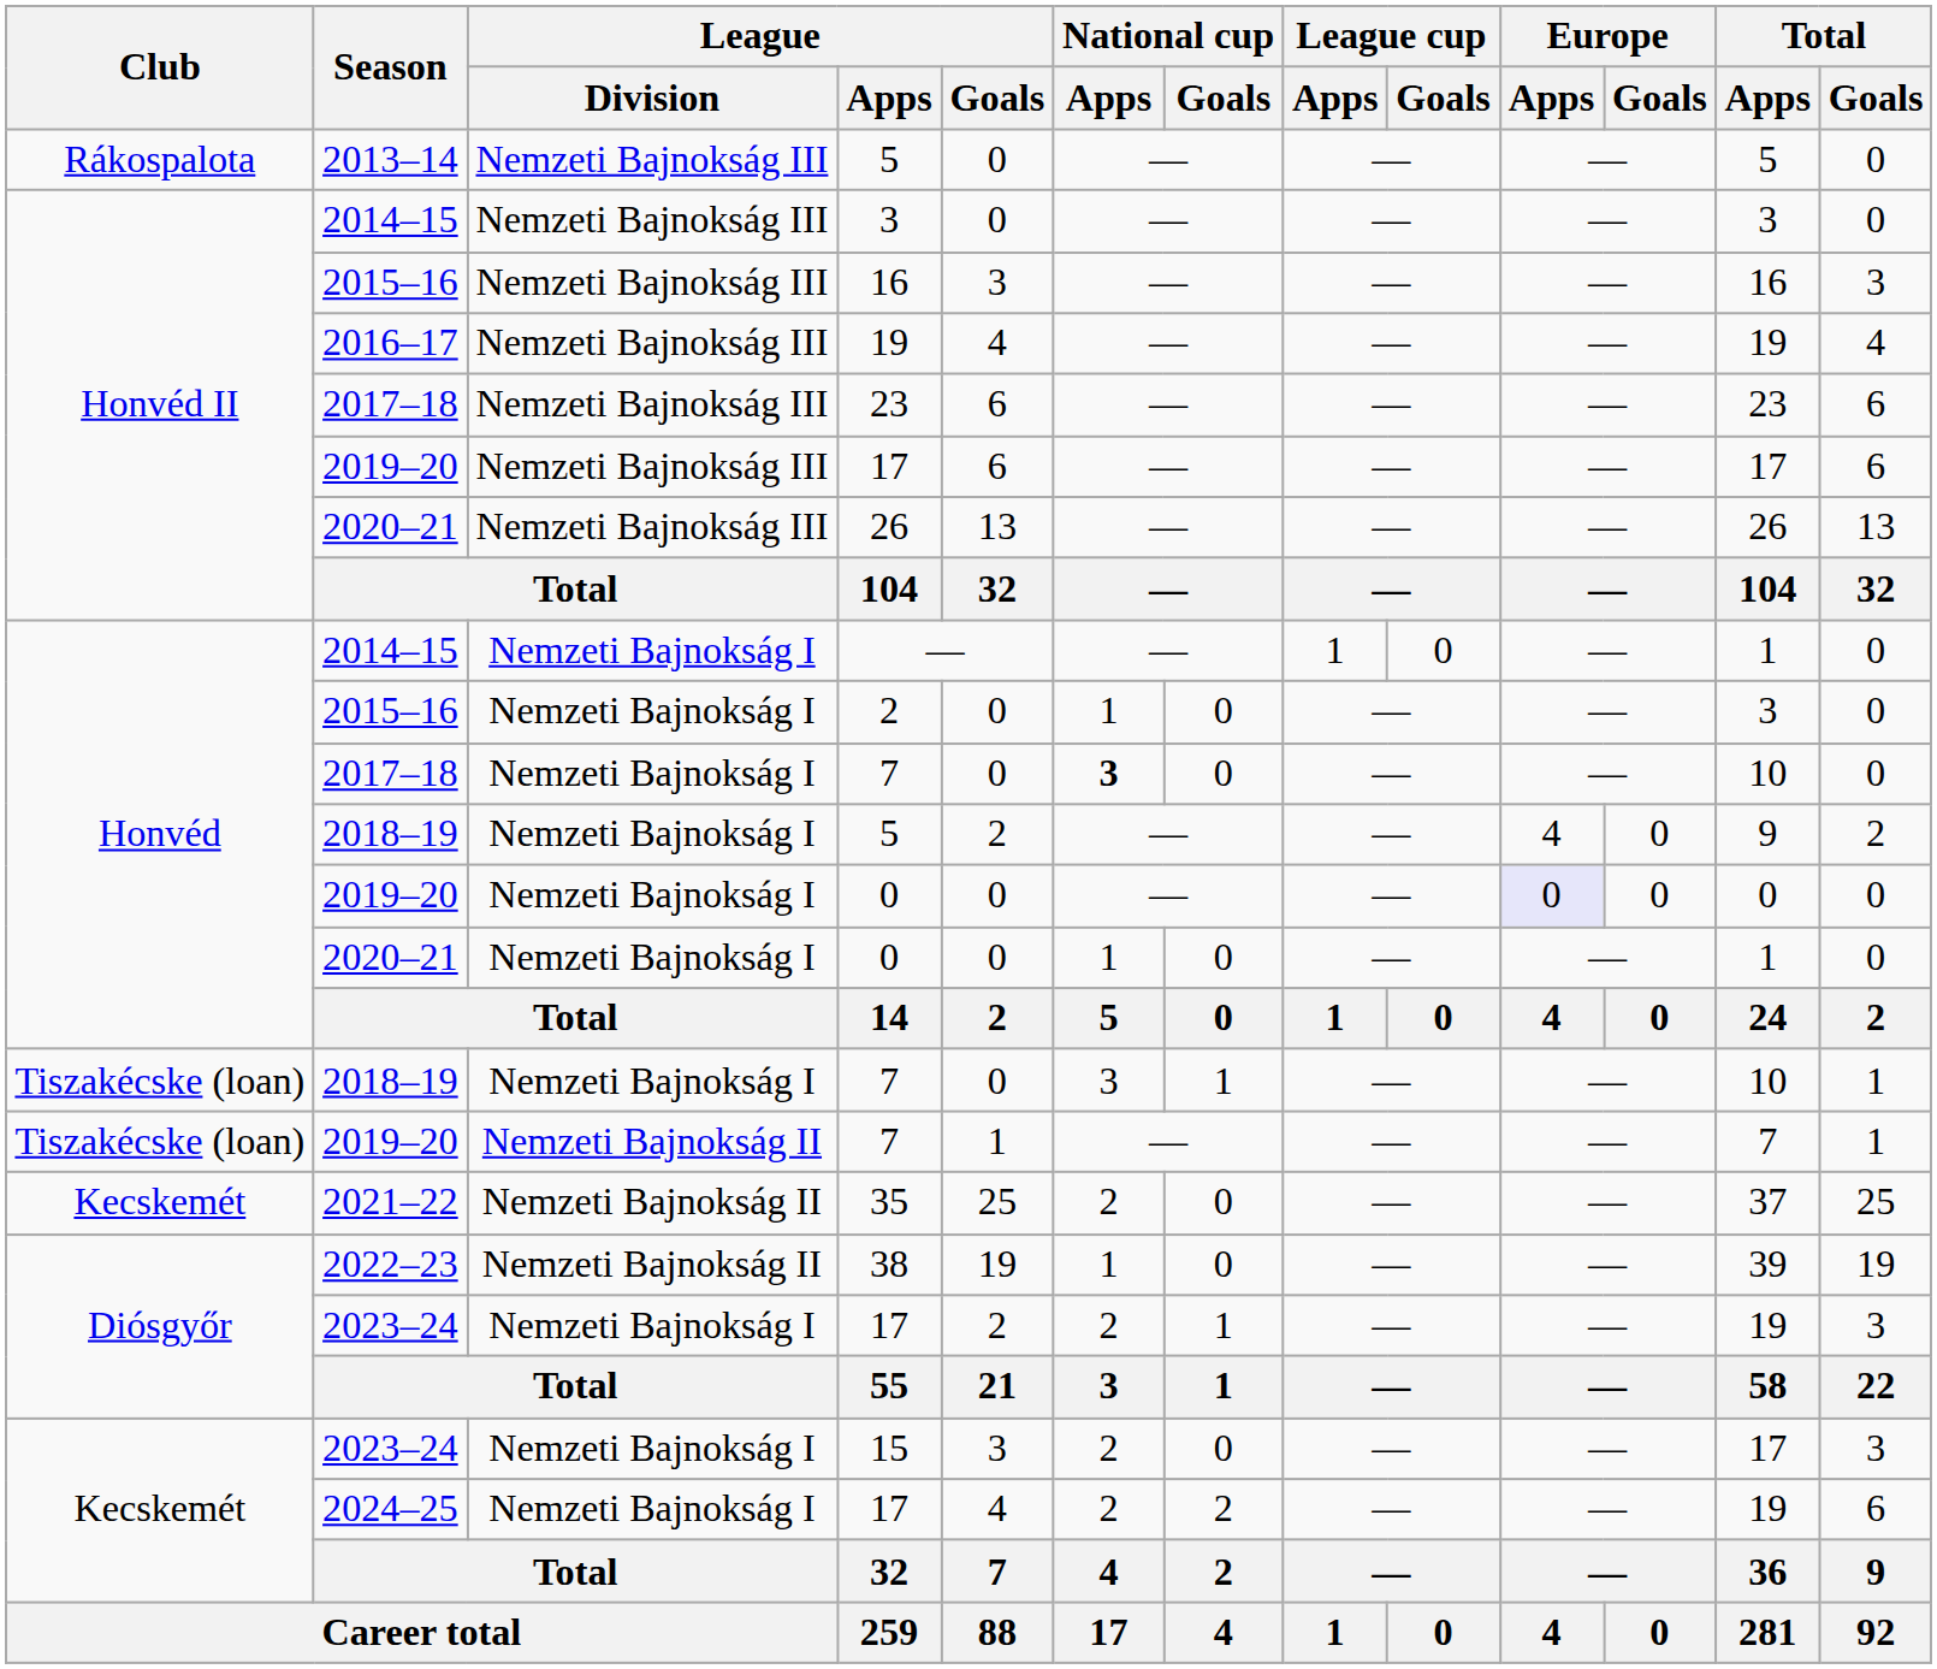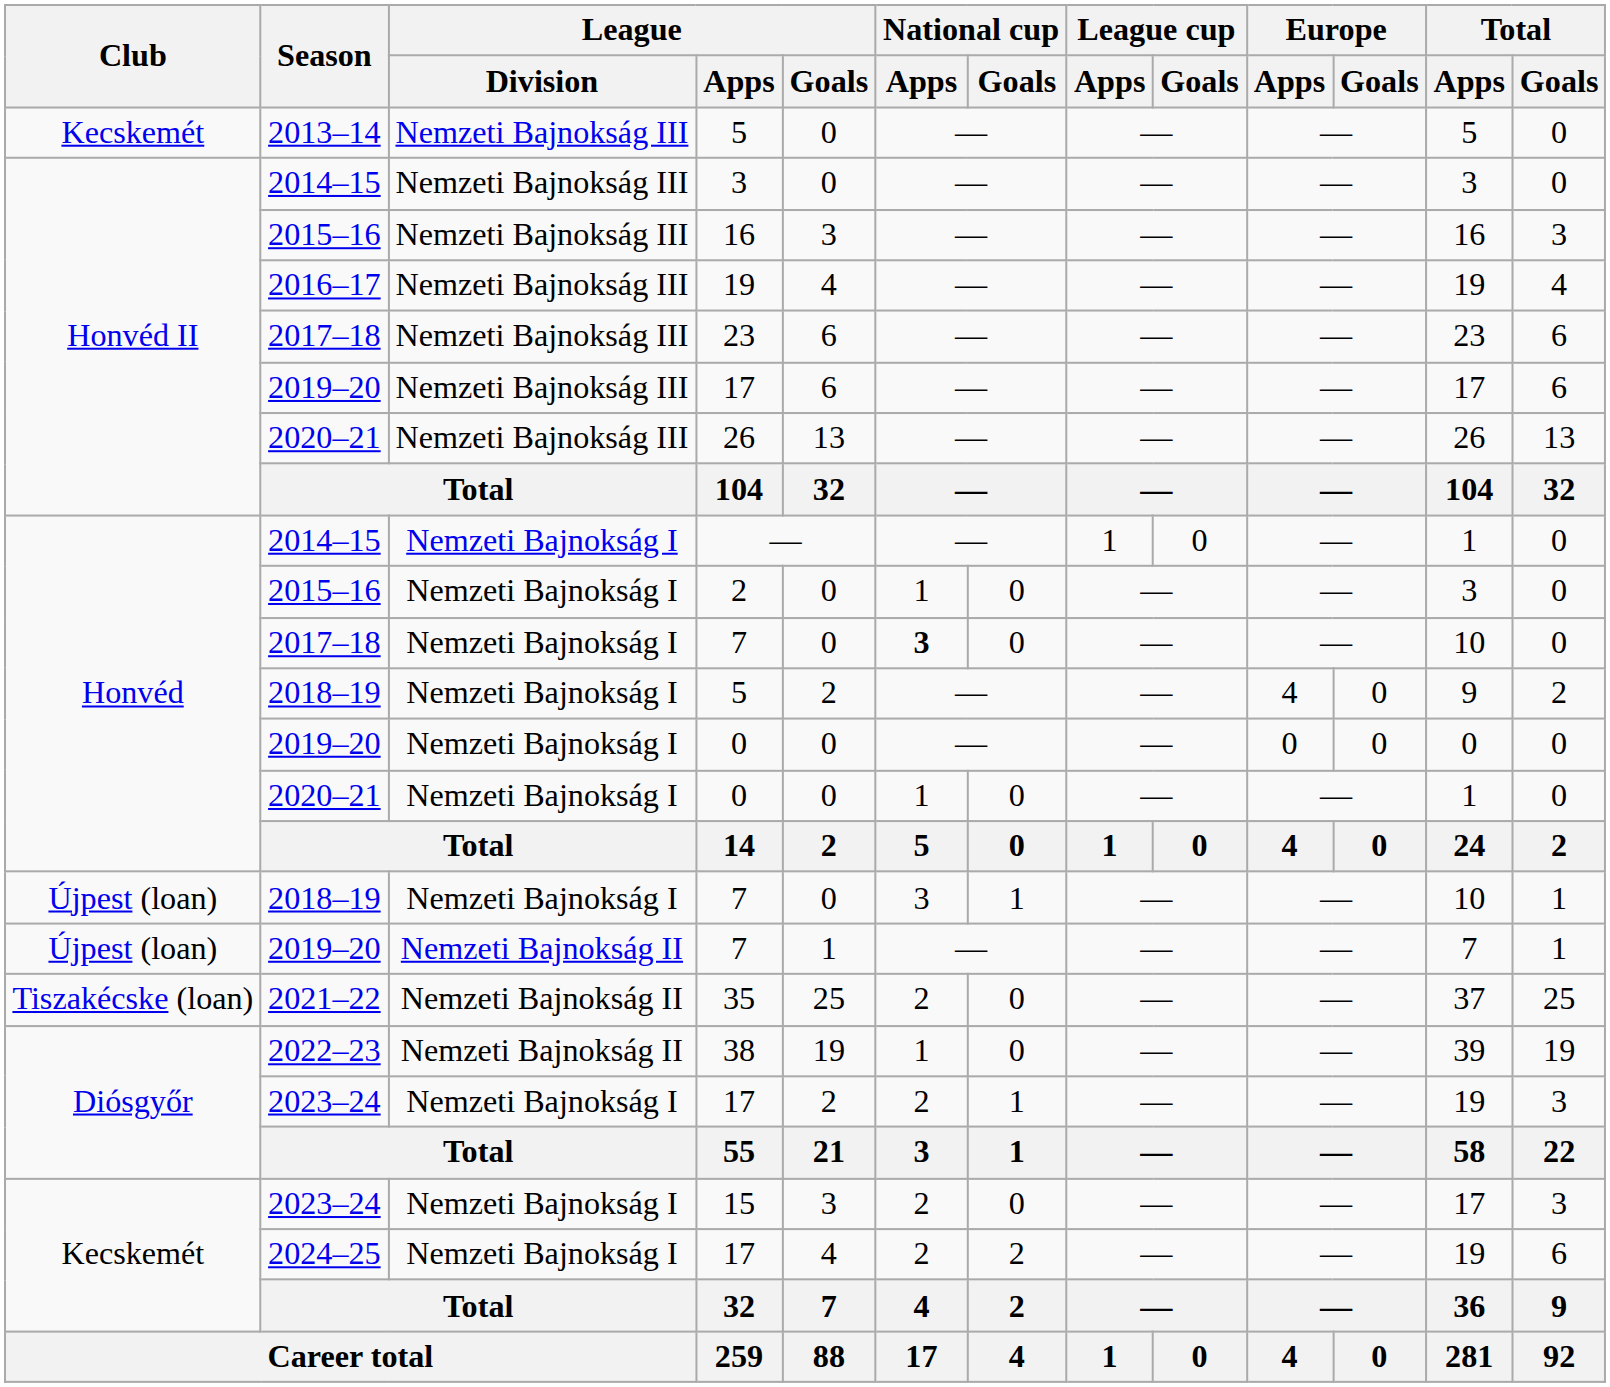2013–14 / 5 | Club: Rákospalota -> Kecskemét
2019–20 / 0 | Europe / Apps: lavender background -> no background
2018–19 / 7 | Club: Tiszakécske (loan) -> Újpest (loan)
2019–20 / 7 | Club: Tiszakécske (loan) -> Újpest (loan)
35 | Club: Kecskemét -> Tiszakécske (loan)
